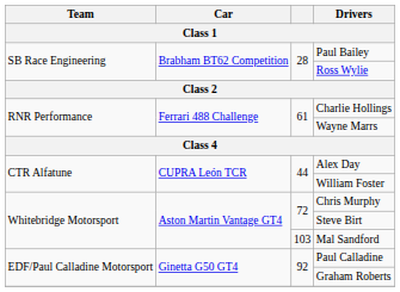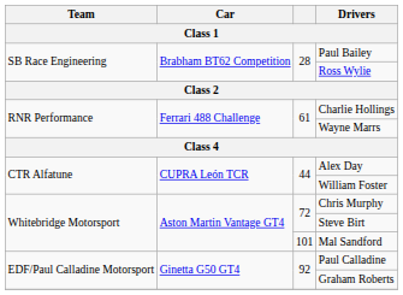Mal Sandford | column 3: 103 -> 101
